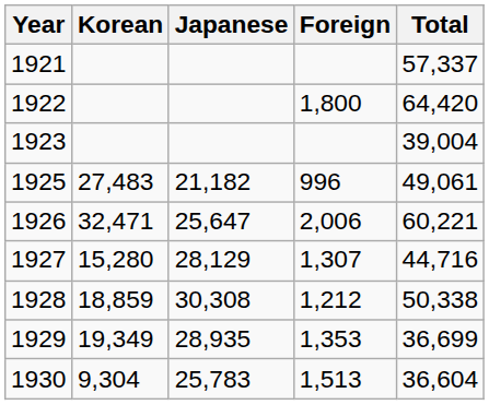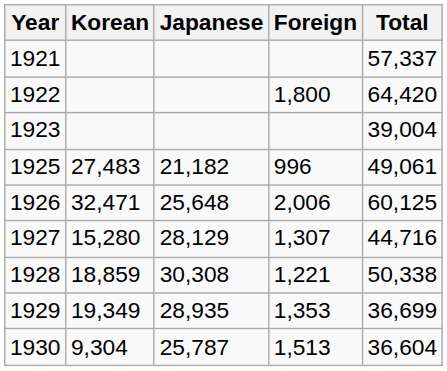1926 | Japanese: 25,647 -> 25,648
1926 | Total: 60,221 -> 60,125
1928 | Foreign: 1,212 -> 1,221
1930 | Japanese: 25,783 -> 25,787
